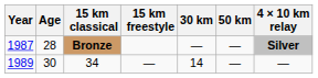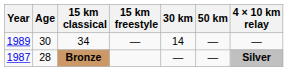rows swapped: Bronze <-> 34
